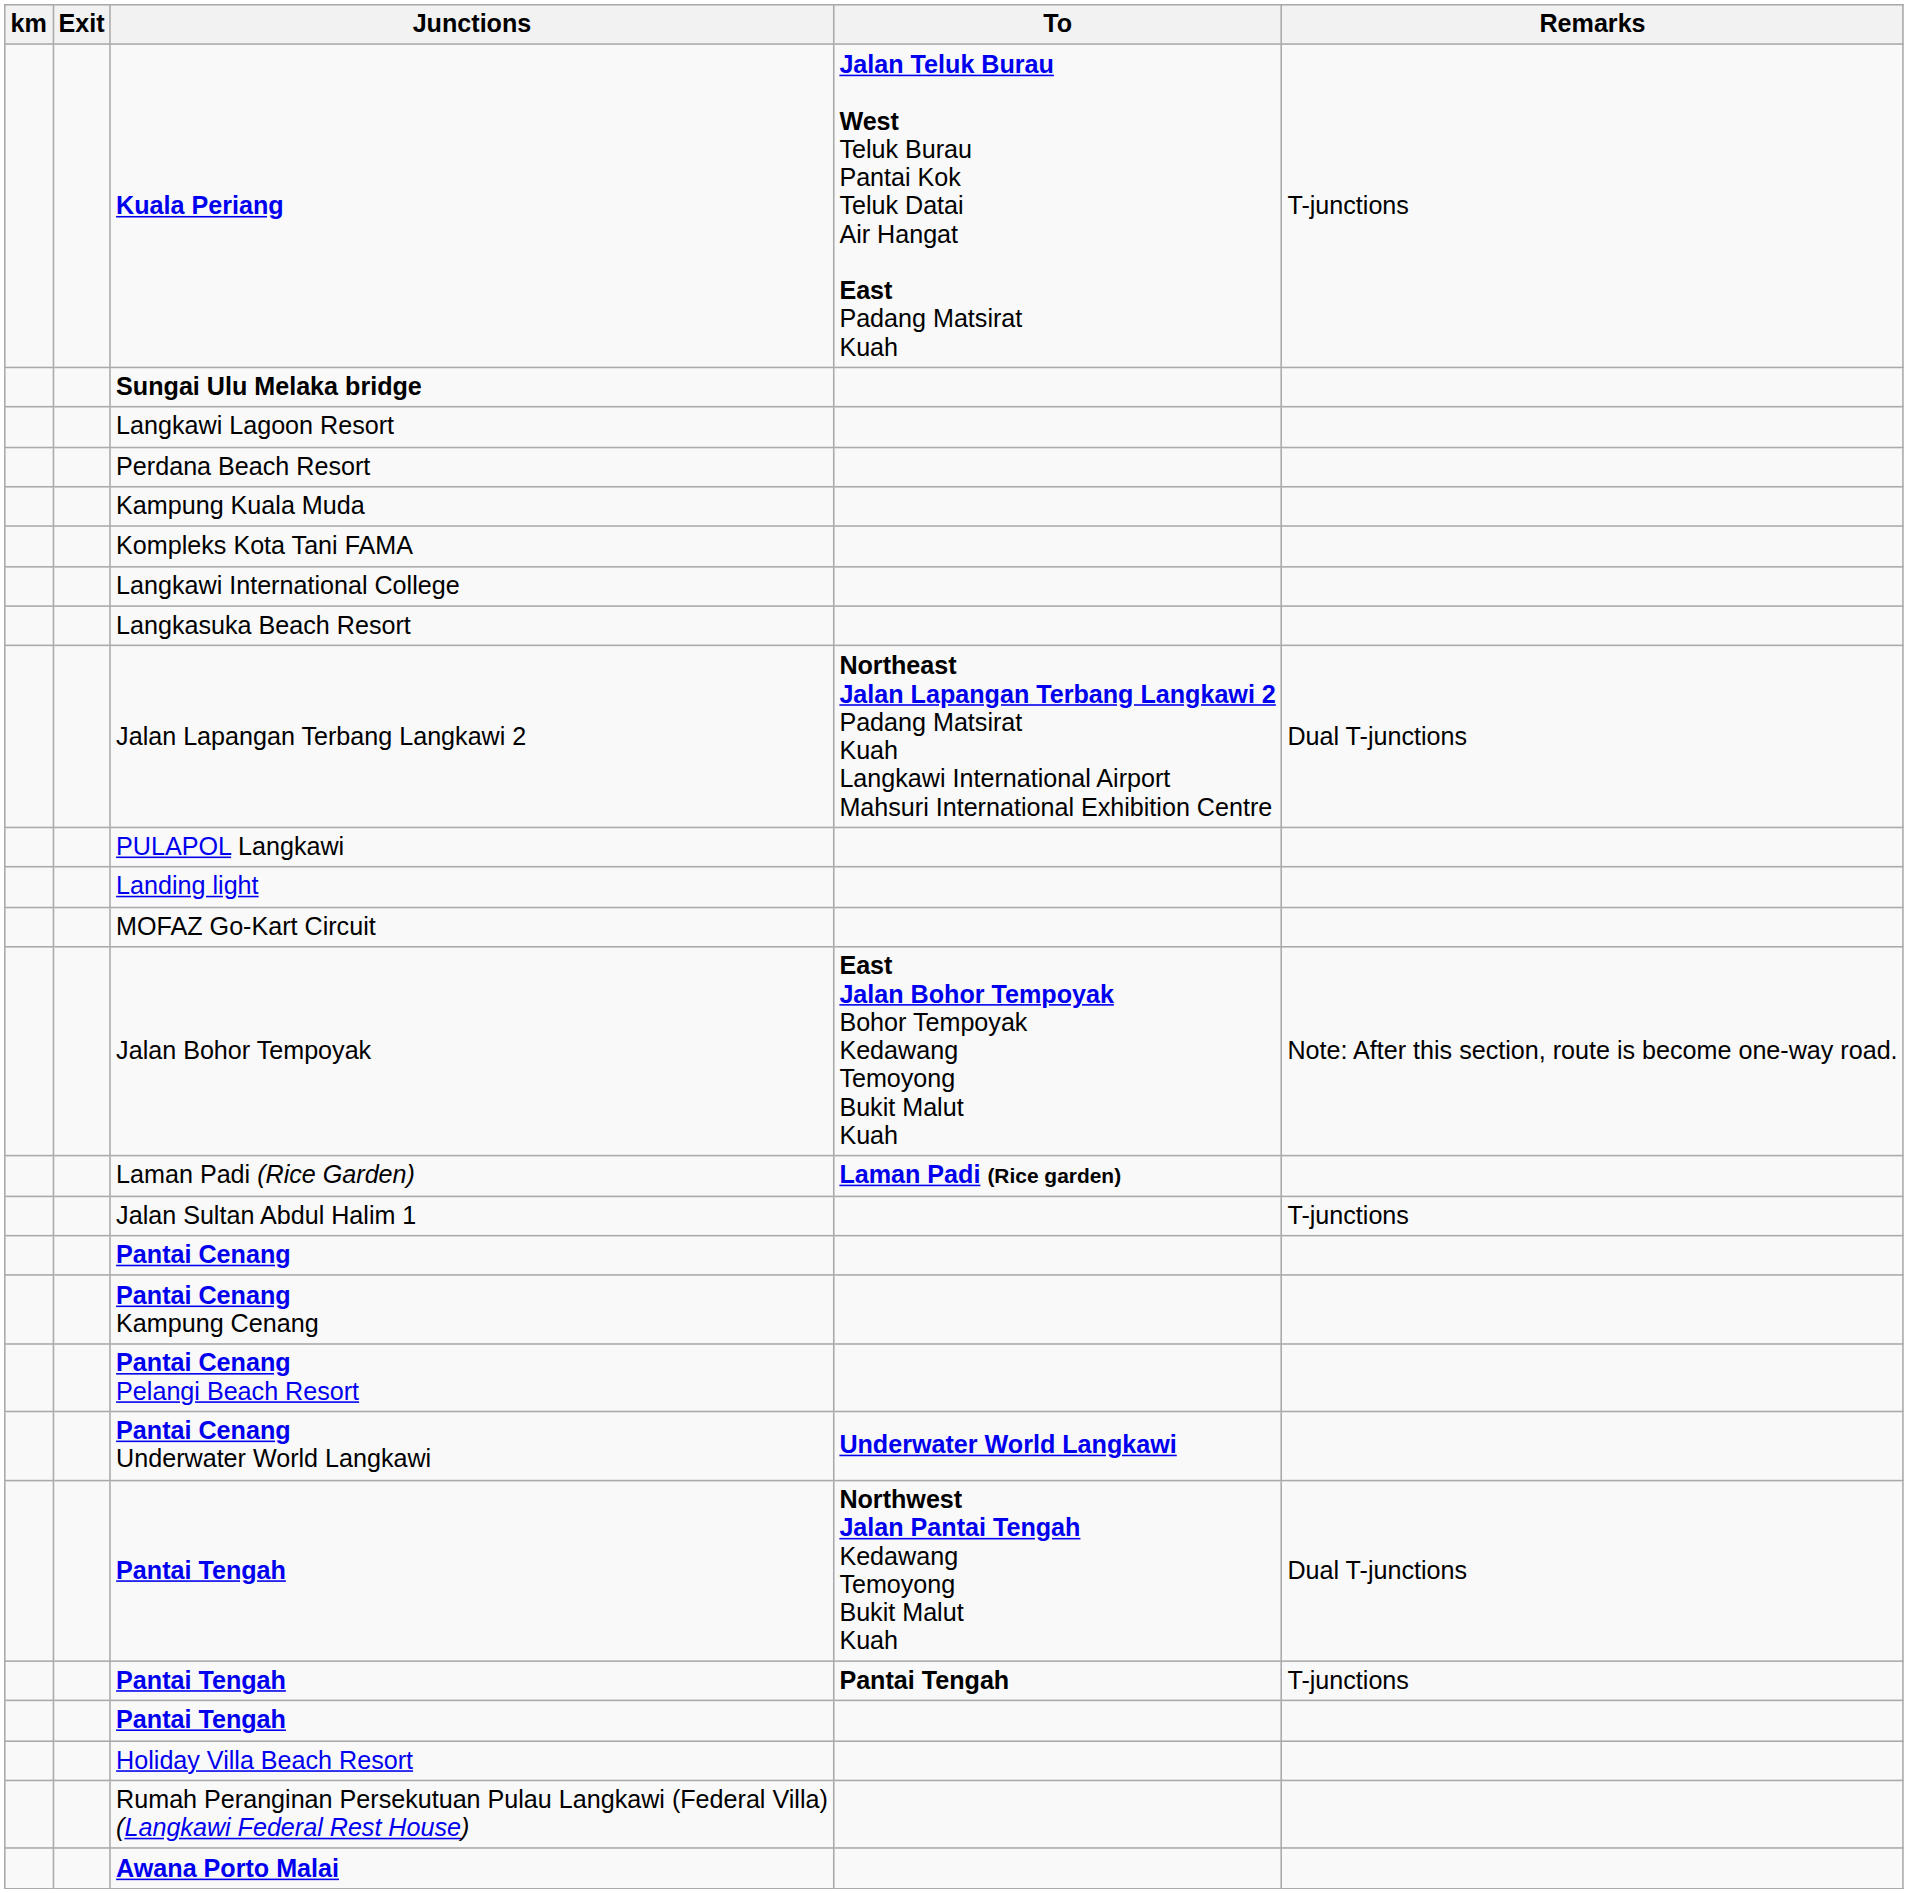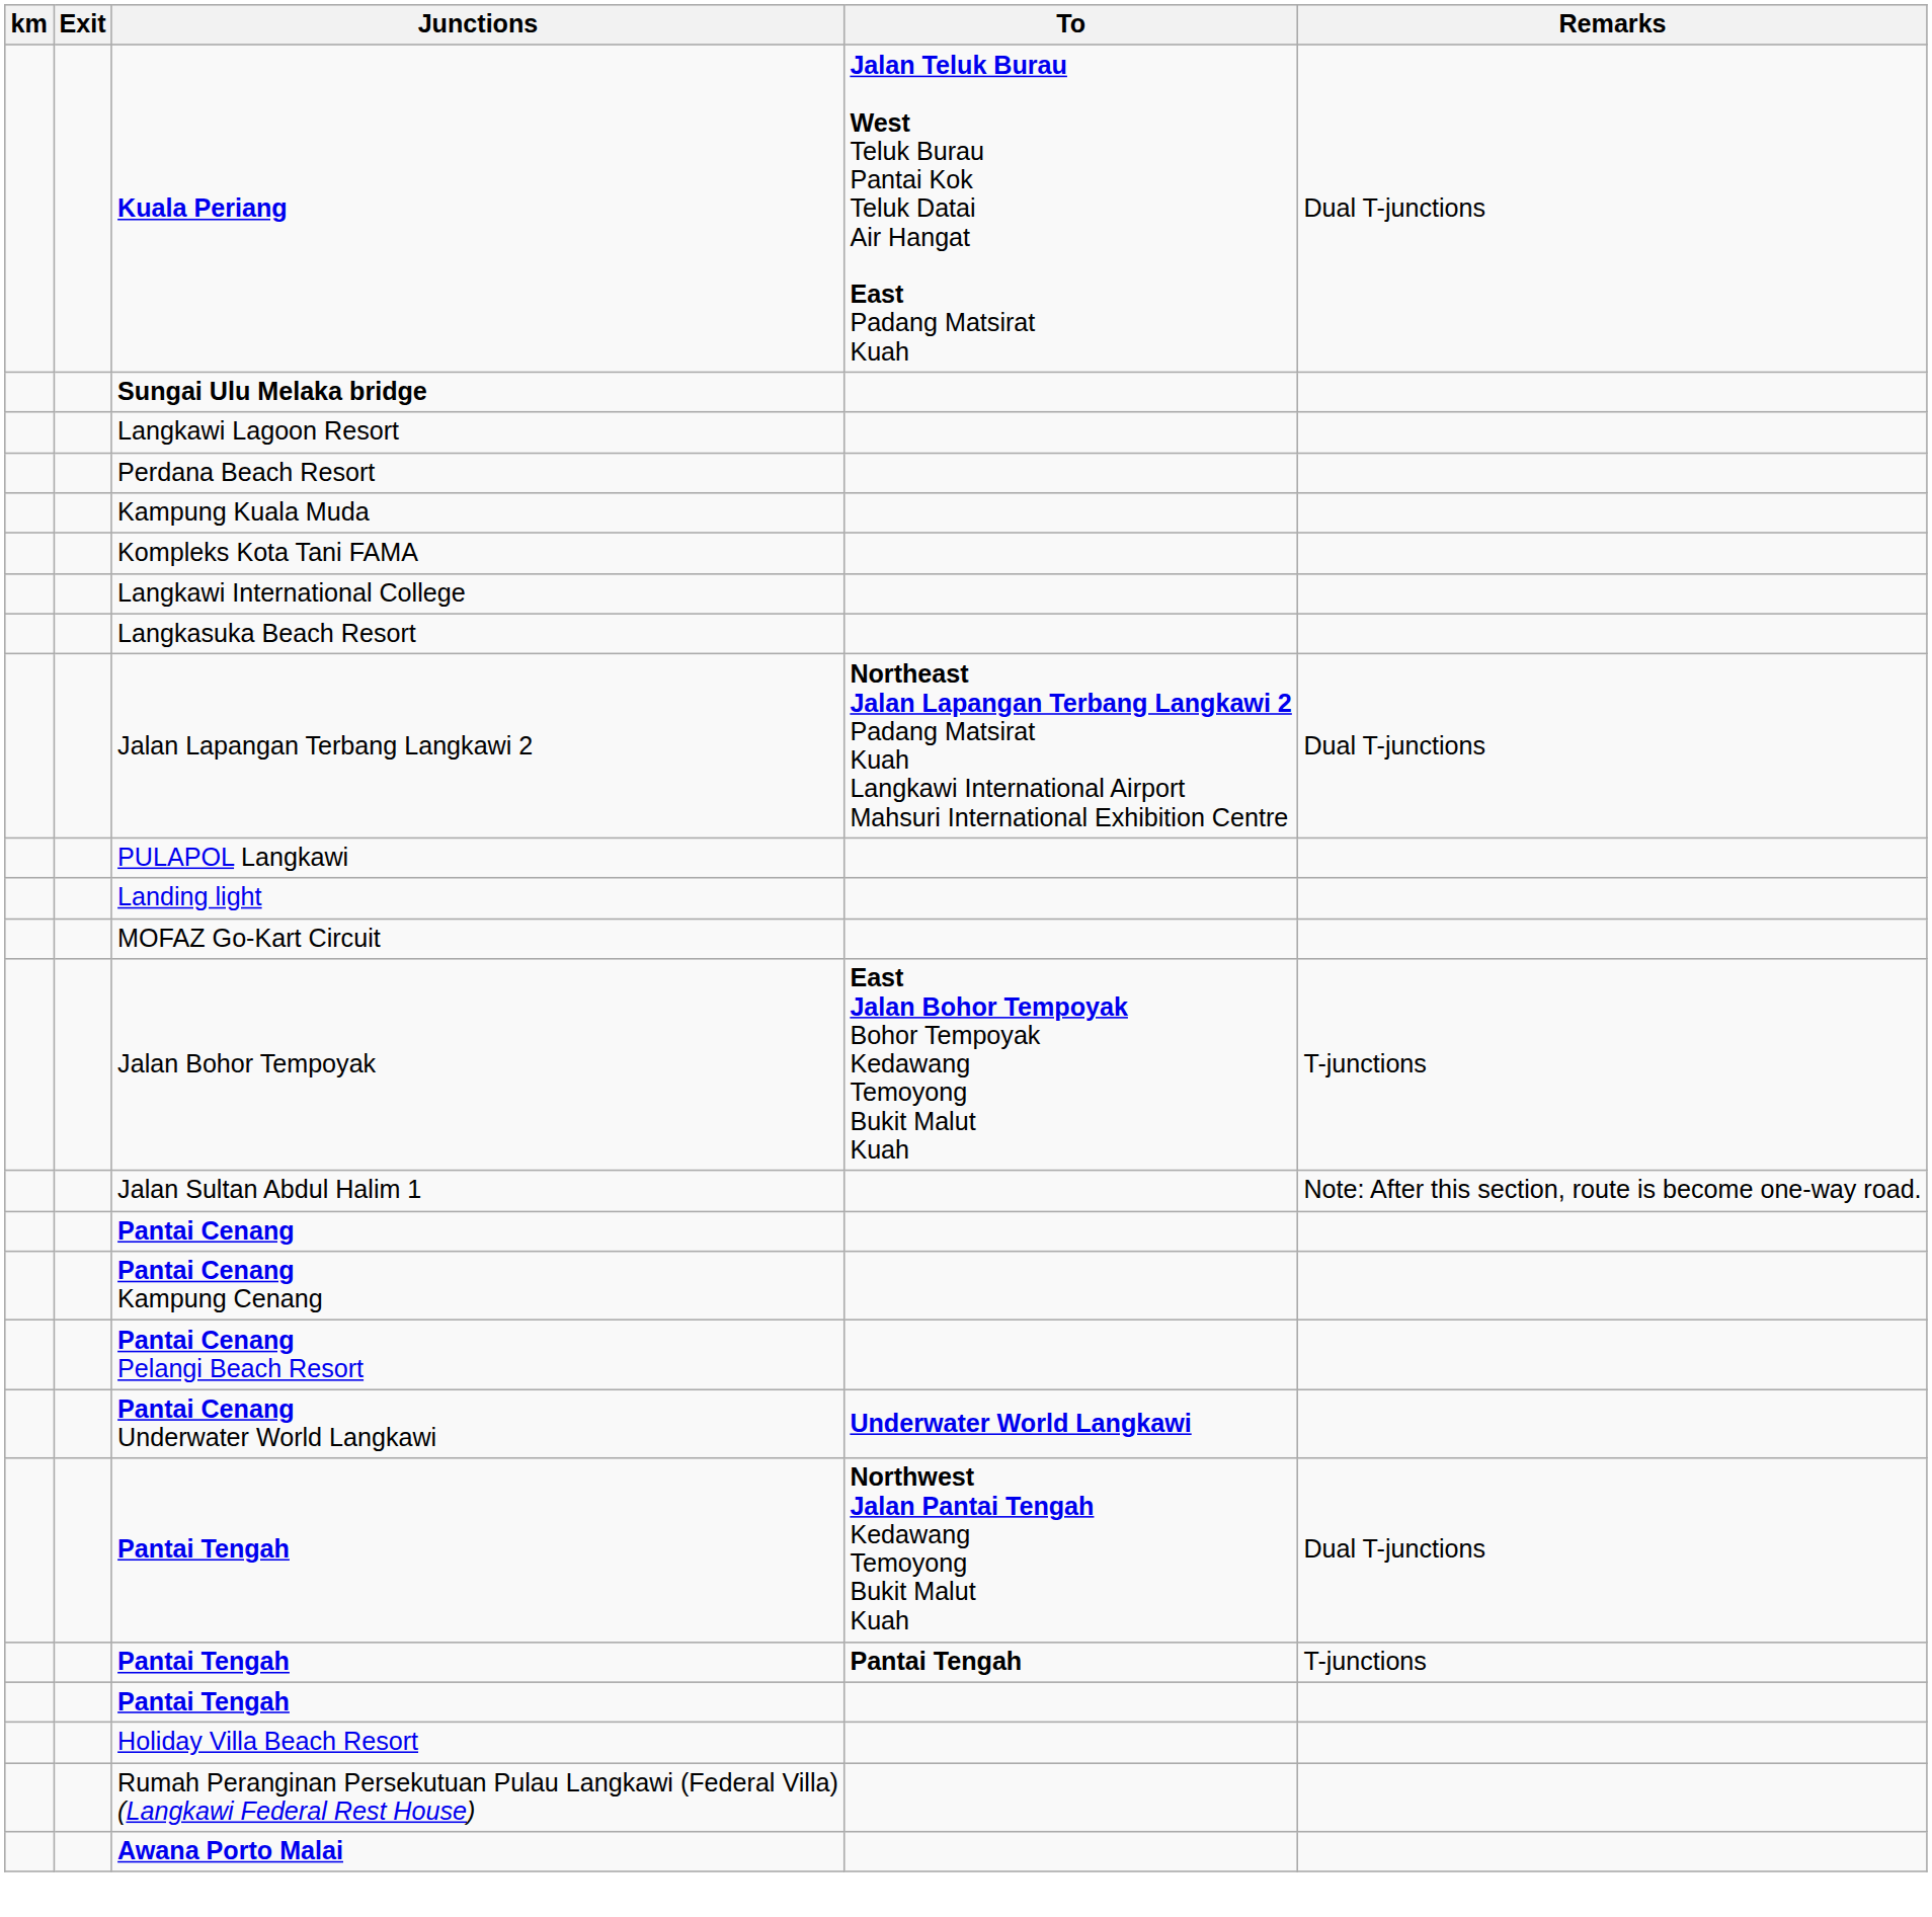Kuala Periang | Remarks: T-junctions -> Dual T-junctions
Jalan Bohor Tempoyak | Remarks: Note: After this section, route is become one-way road. -> T-junctions
- row: Laman Padi (Rice Garden) | Laman Padi (Rice garden)
Jalan Sultan Abdul Halim 1 | Remarks: T-junctions -> Note: After this section, route is become one-way road.
